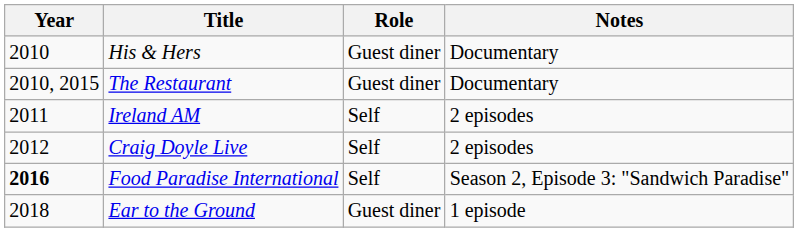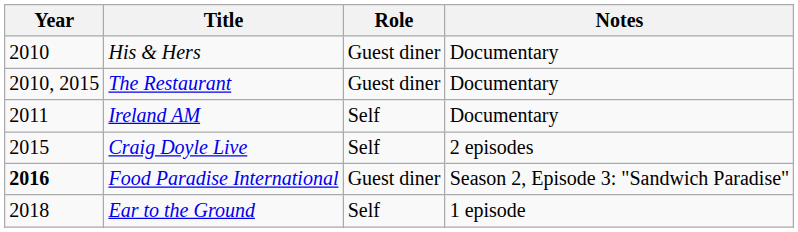Ireland AM | Notes: 2 episodes -> Documentary
Craig Doyle Live | Year: 2012 -> 2015
Food Paradise International | Role: Self -> Guest diner
Ear to the Ground | Role: Guest diner -> Self
